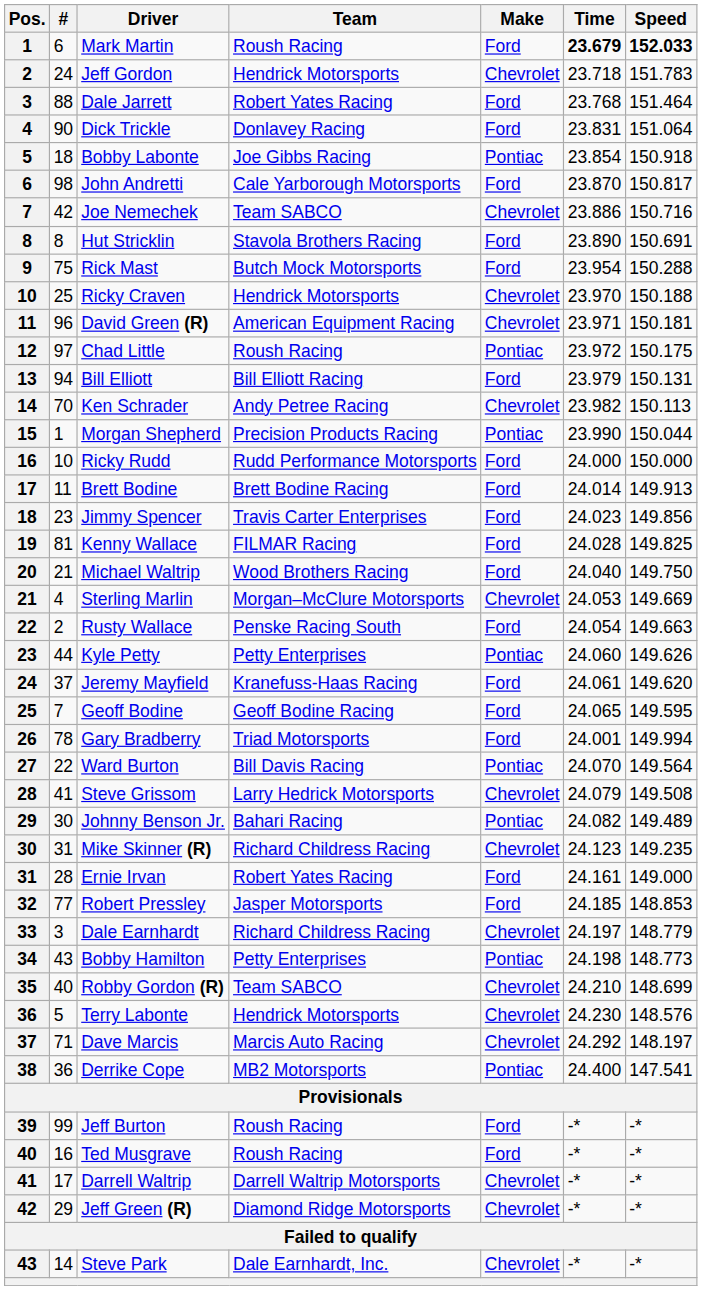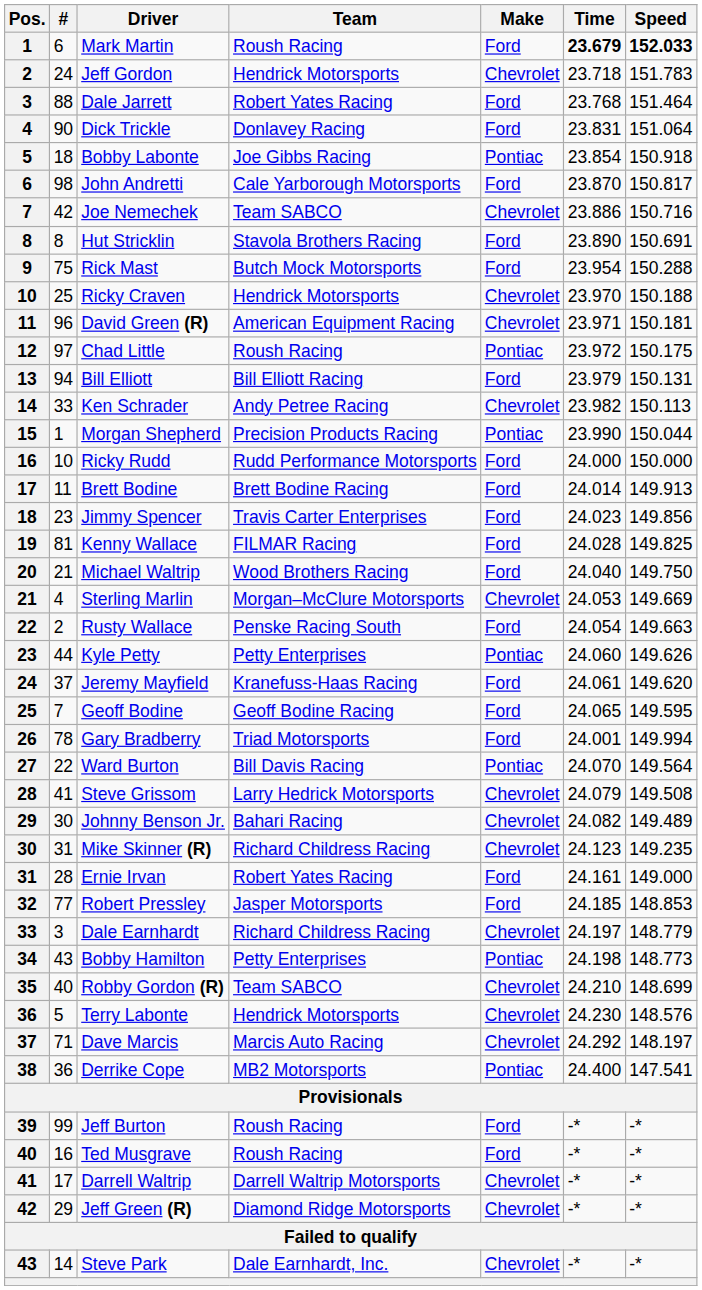Ken Schrader | #: 70 -> 33
Johnny Benson Jr. | Make: Pontiac -> Chevrolet
